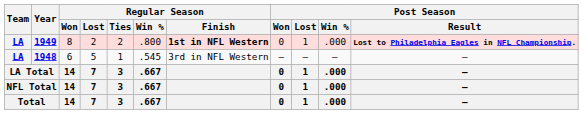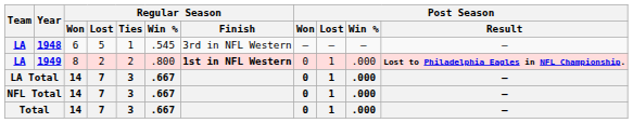rows swapped: 1948 <-> 1949
